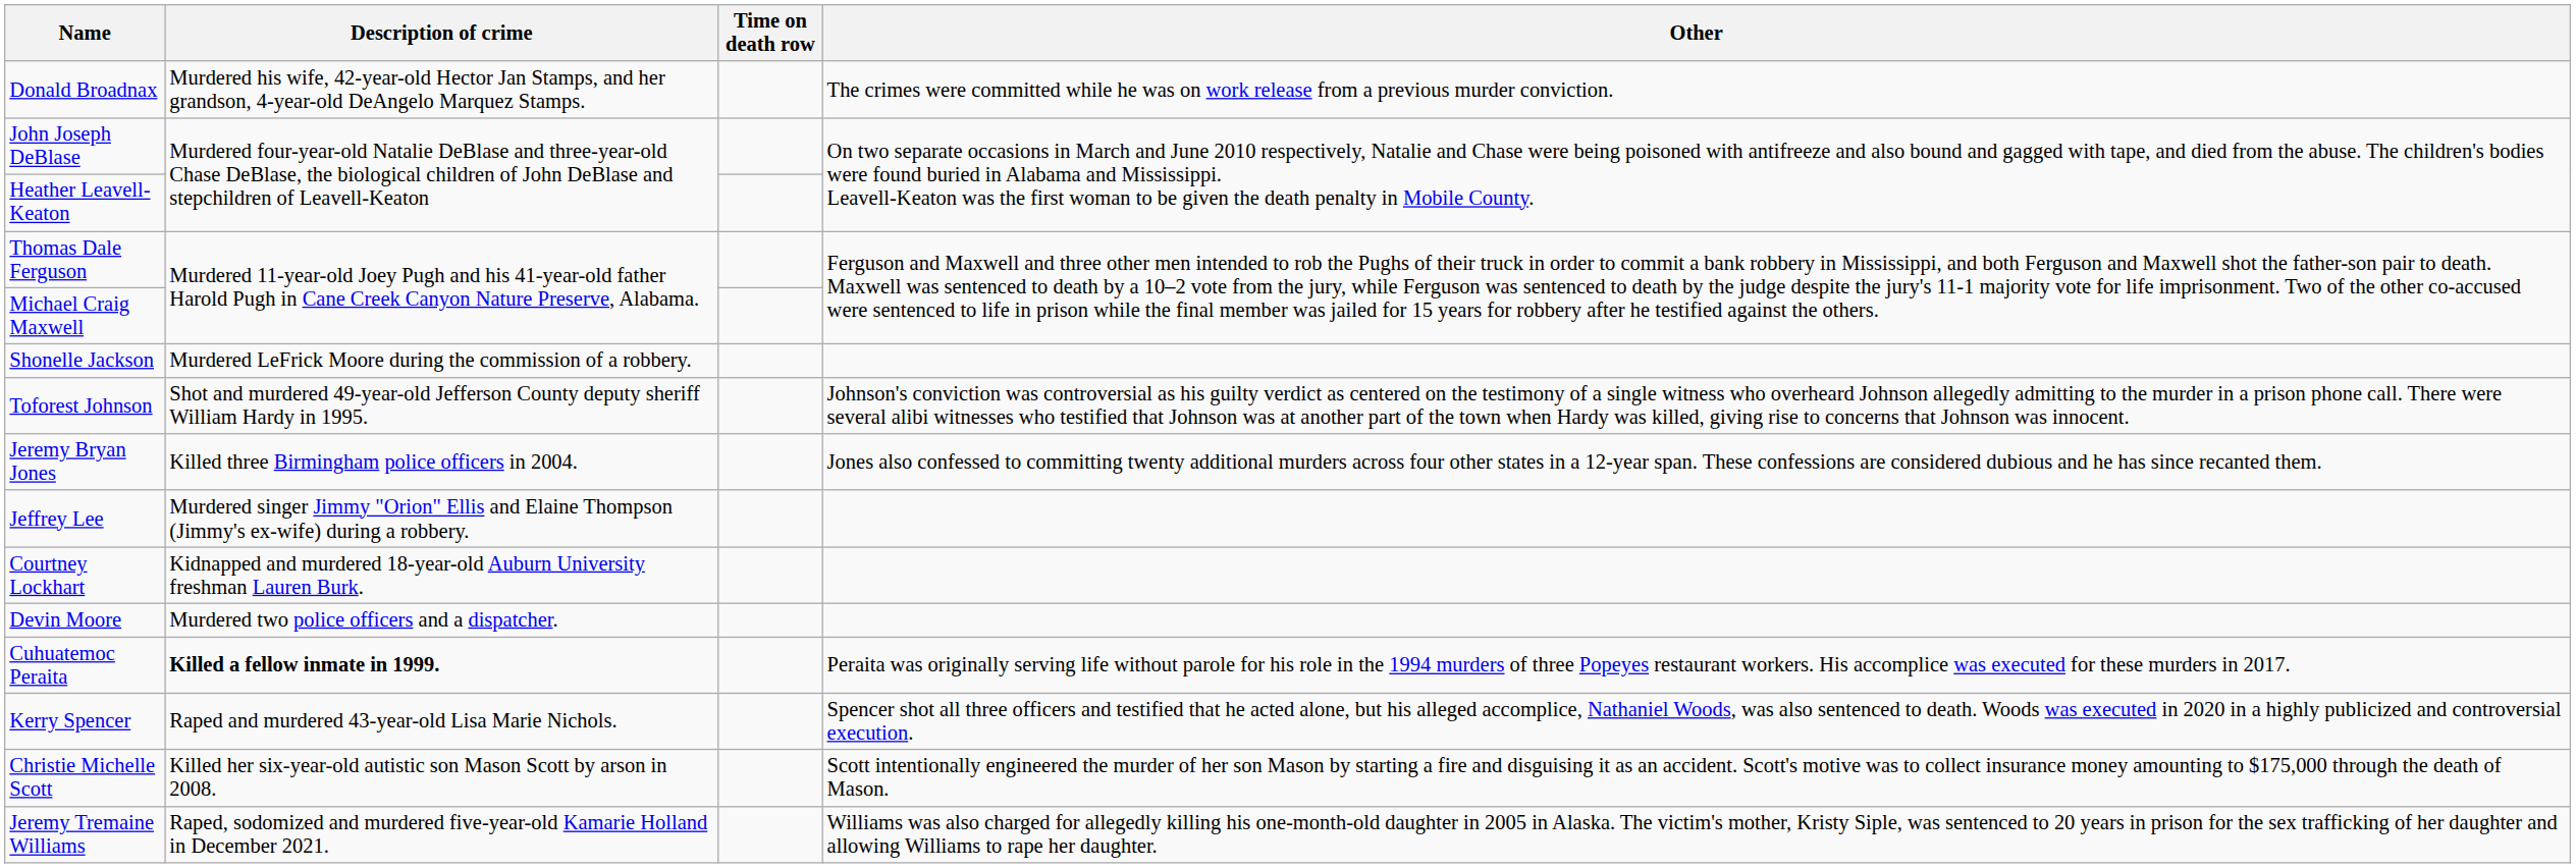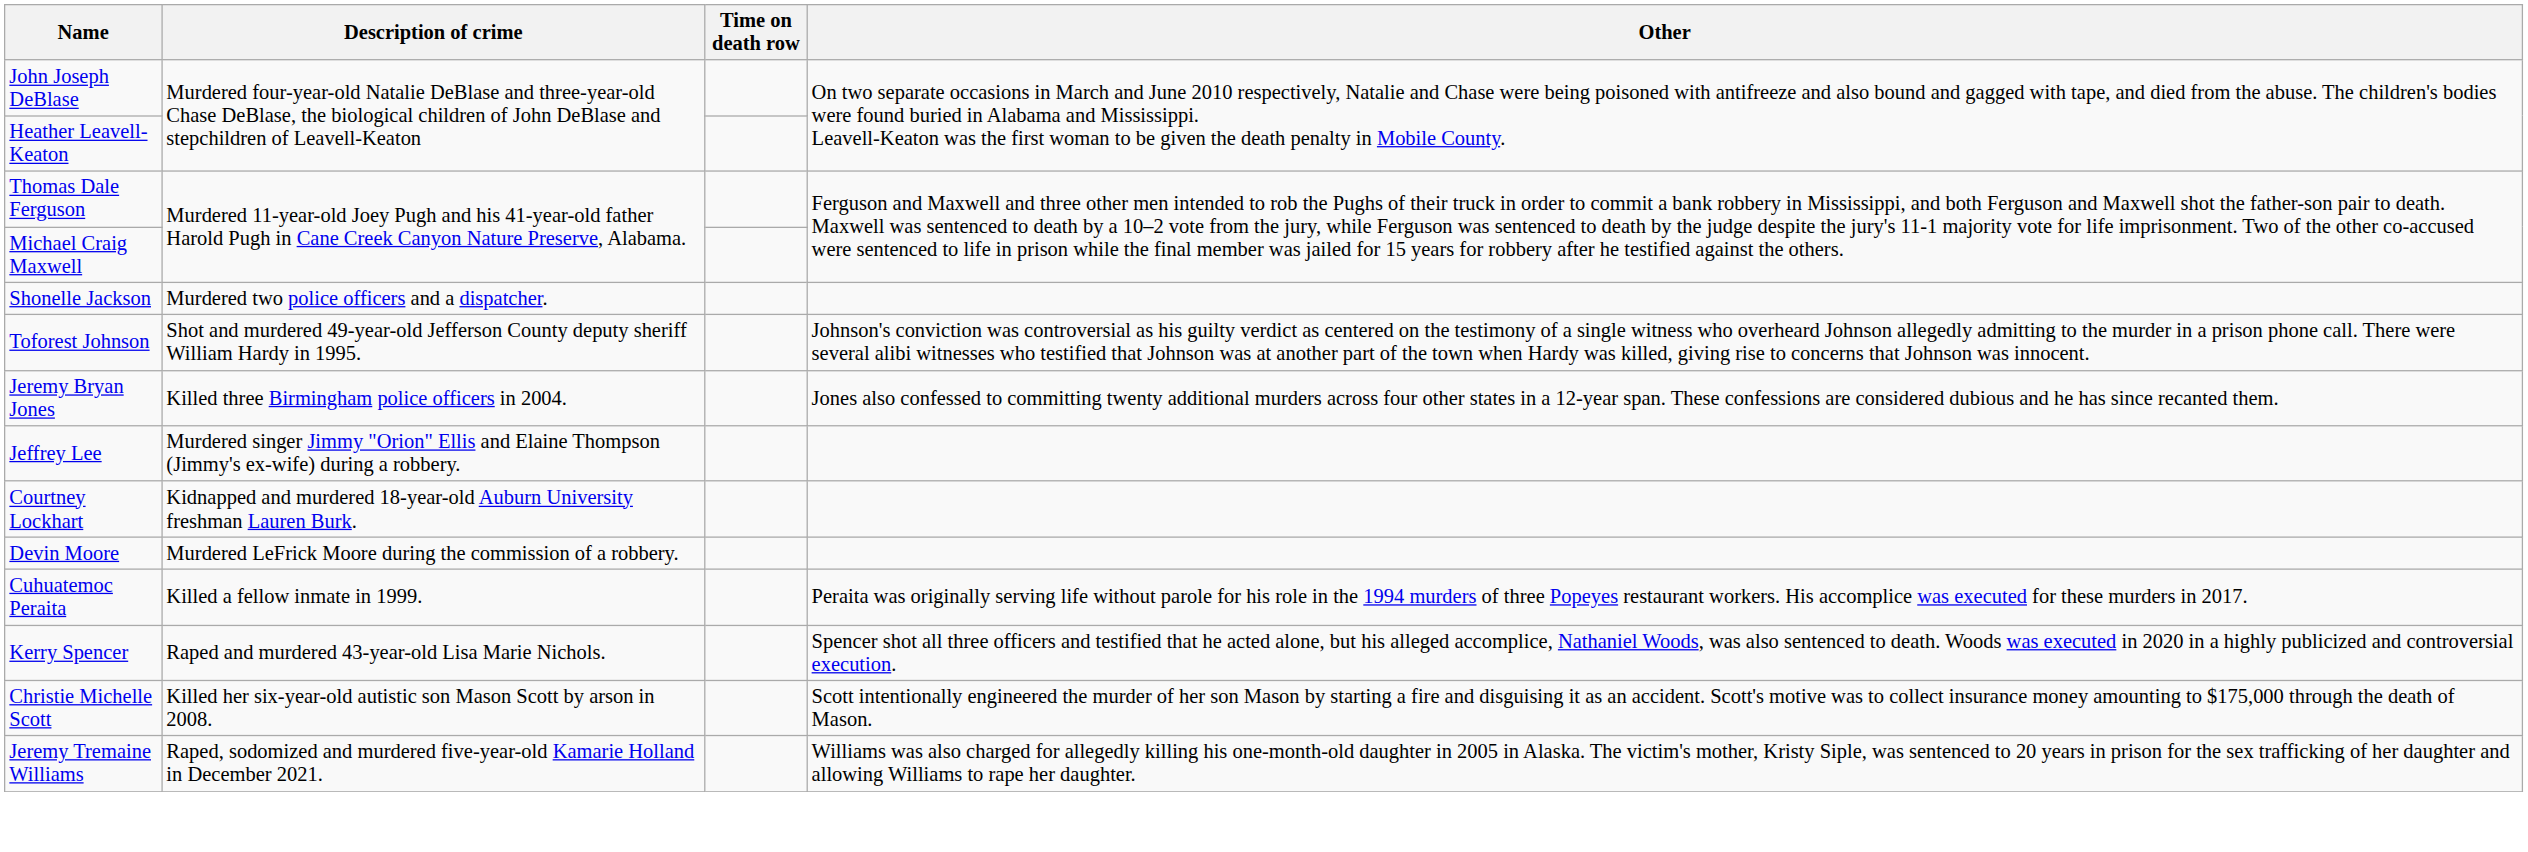- row: Donald Broadnax | Murdered his wife, 42-year-old Hector Jan Stamps, and her grandson, 4-year-old DeAngelo Marquez Stamps. | The crimes were committed while he was on work release from a previous murder conviction.
Shonelle Jackson | Description of crime: Murdered LeFrick Moore during the commission of a robbery. -> Murdered two police officers and a dispatcher.
Devin Moore | Description of crime: Murdered two police officers and a dispatcher. -> Murdered LeFrick Moore during the commission of a robbery.
Cuhuatemoc Peraita | Description of crime: bold -> normal
